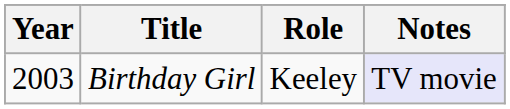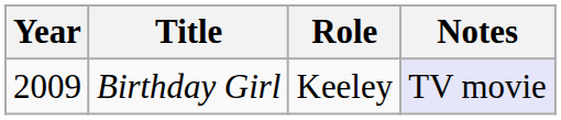Birthday Girl | Year: 2003 -> 2009
